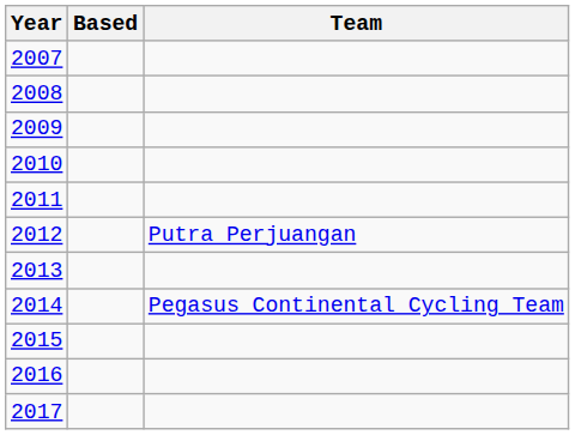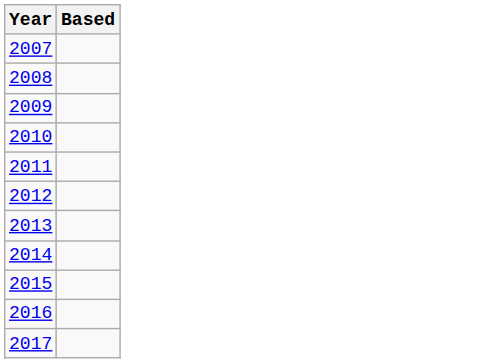- column: Team | Putra Perjuangan | Pegasus Continental Cycling Team
